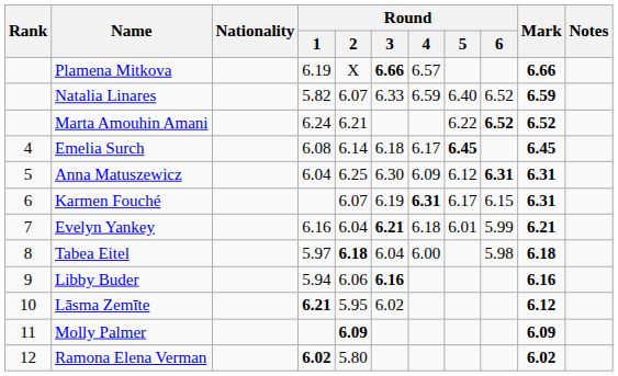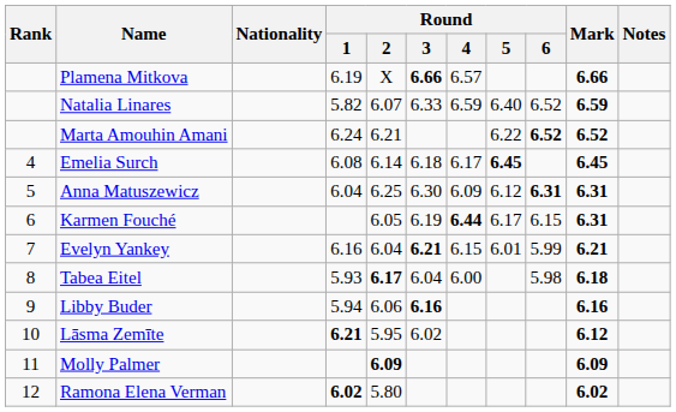Karmen Fouché | Round / 2: 6.07 -> 6.05
Karmen Fouché | Round / 4: 6.31 -> 6.44
Evelyn Yankey | Round / 4: 6.18 -> 6.15
Tabea Eitel | Round / 1: 5.97 -> 5.93
Tabea Eitel | Round / 2: 6.18 -> 6.17
